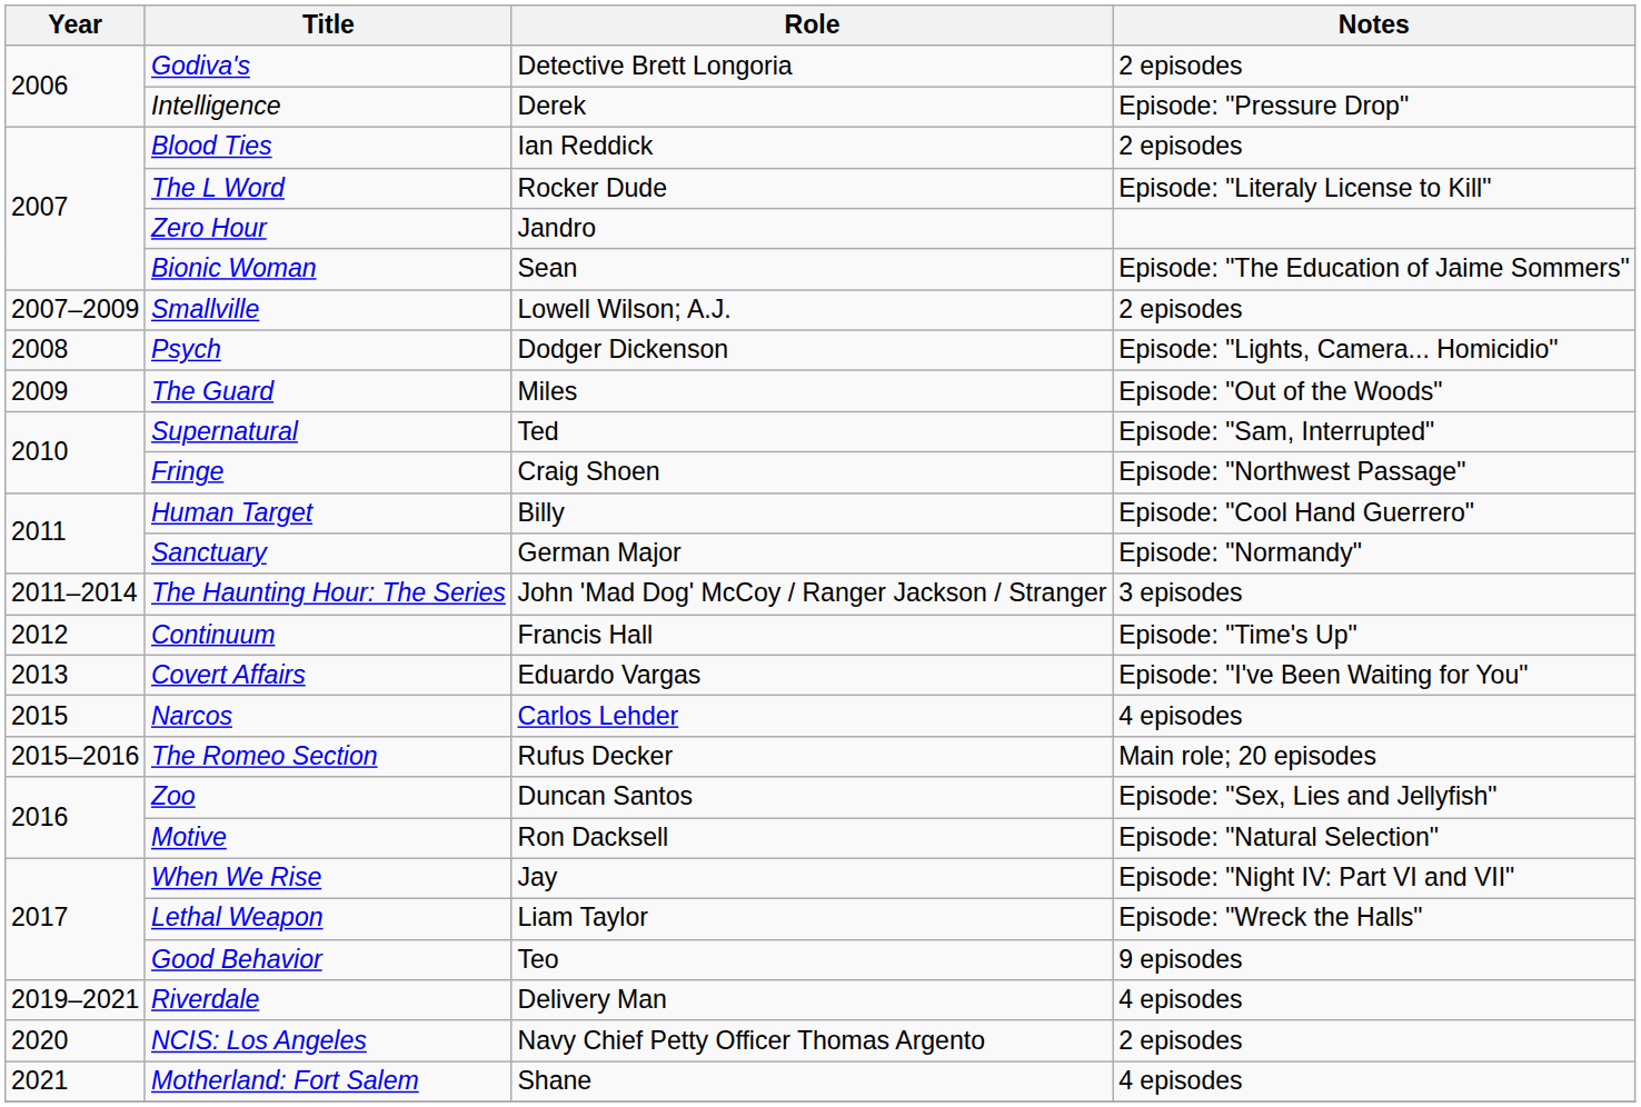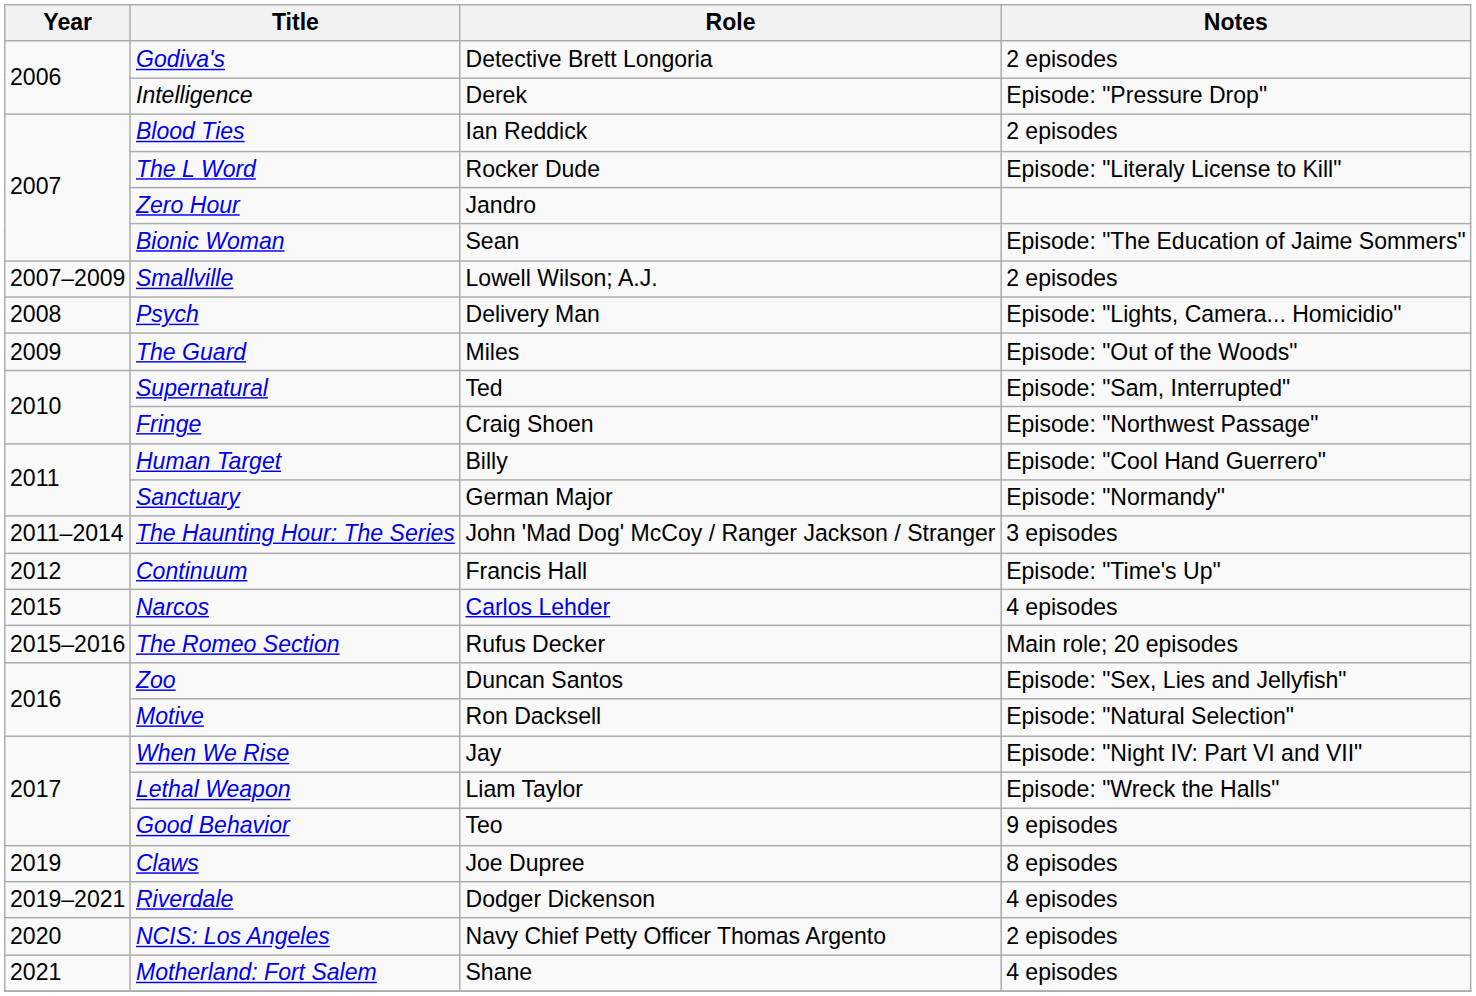Psych | Role: Dodger Dickenson -> Delivery Man
- row: 2013 | Covert Affairs | Eduardo Vargas | Episode: "I've Been Waiting for You"
+ row: 2019 | Claws | Joe Dupree | 8 episodes
Riverdale | Role: Delivery Man -> Dodger Dickenson
